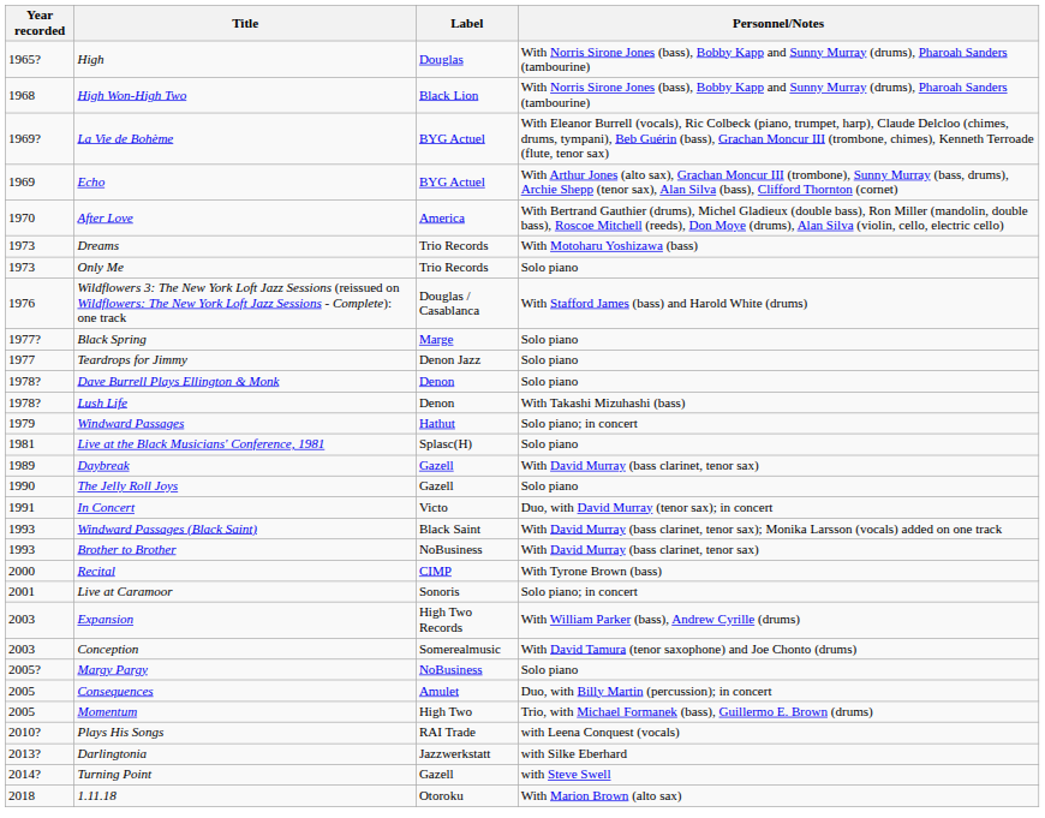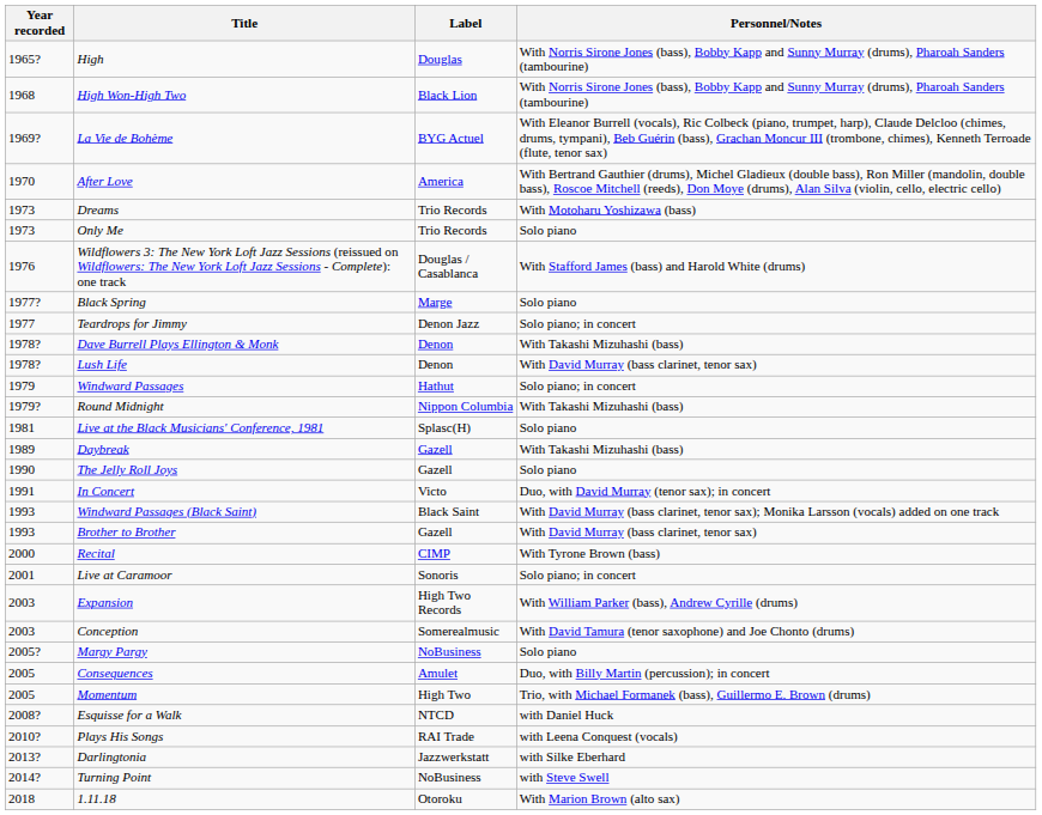- row: 1969 | Echo | BYG Actuel | With Arthur Jones (alto sax), Grachan Moncur III (trombone), Sunny Murray (bass, drums), Archie Shepp (tenor sax), Alan Silva (bass), Clifford Thornton (cornet)
Teardrops for Jimmy | Personnel/Notes: Solo piano -> Solo piano; in concert
Dave Burrell Plays Ellington & Monk | Personnel/Notes: Solo piano -> With Takashi Mizuhashi (bass)
Lush Life | Personnel/Notes: With Takashi Mizuhashi (bass) -> With David Murray (bass clarinet, tenor sax)
+ row: 1979? | Round Midnight | Nippon Columbia | With Takashi Mizuhashi (bass)
Daybreak | Personnel/Notes: With David Murray (bass clarinet, tenor sax) -> With Takashi Mizuhashi (bass)
Brother to Brother | Label: NoBusiness -> Gazell
+ row: 2008? | Esquisse for a Walk | NTCD | with Daniel Huck
Turning Point | Label: Gazell -> NoBusiness
